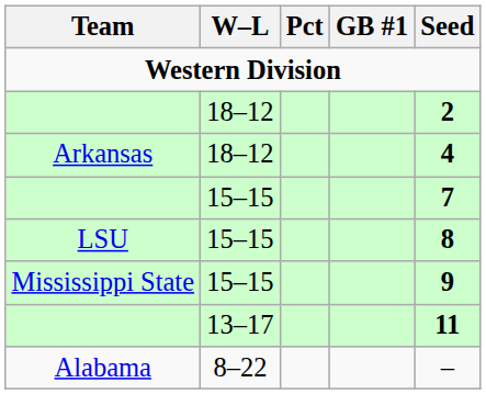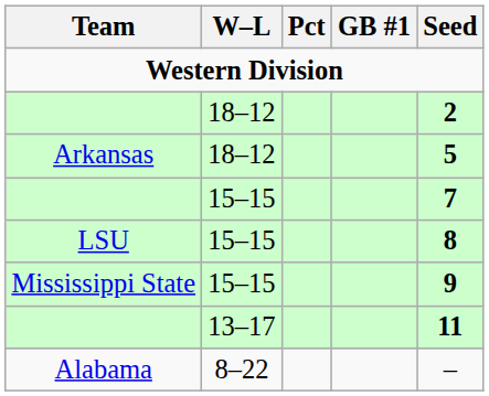Arkansas | Seed: 4 -> 5
